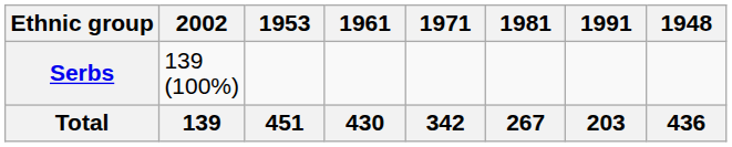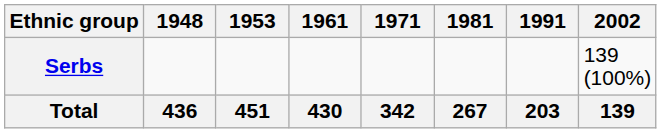columns swapped: 1948 <-> 2002
